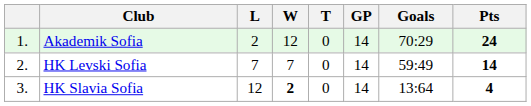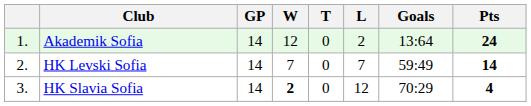columns swapped: GP <-> L
Akademik Sofia | Goals: 70:29 -> 13:64
HK Slavia Sofia | Goals: 13:64 -> 70:29
